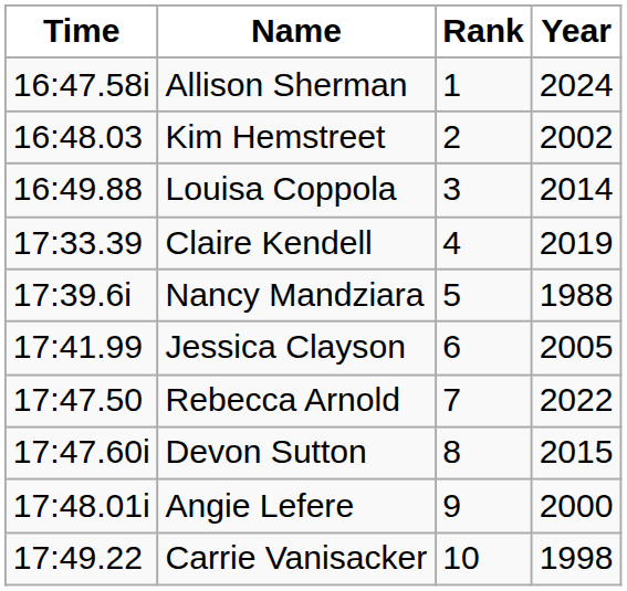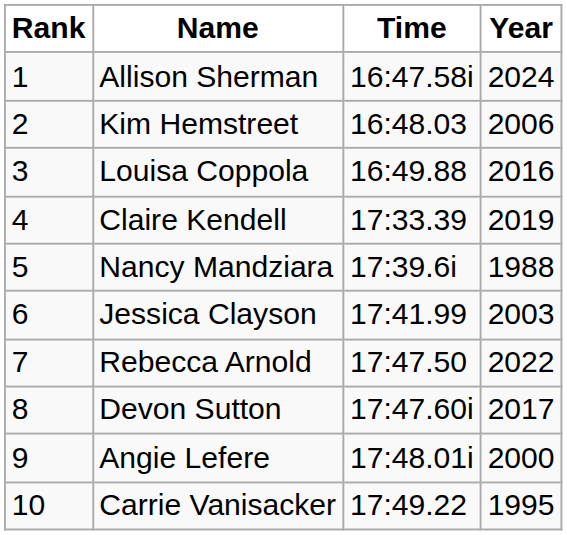columns swapped: Rank <-> Time
Kim Hemstreet | Year: 2002 -> 2006
Louisa Coppola | Year: 2014 -> 2016
Jessica Clayson | Year: 2005 -> 2003
Devon Sutton | Year: 2015 -> 2017
Carrie Vanisacker | Year: 1998 -> 1995
